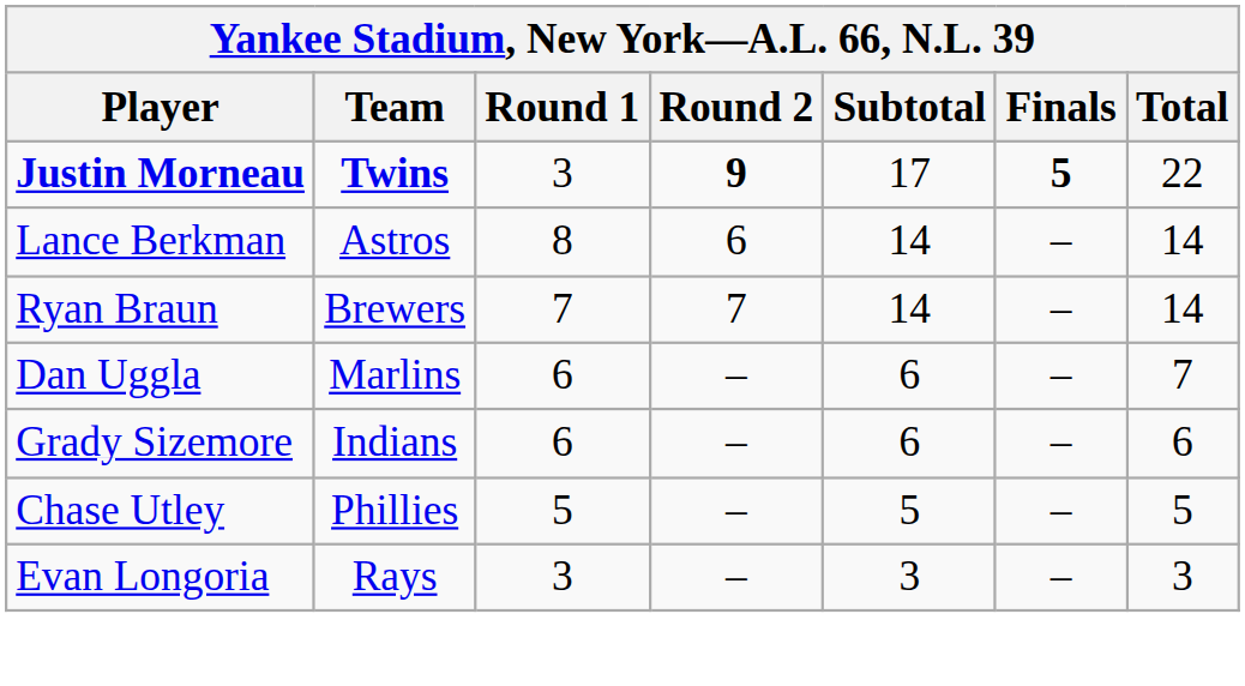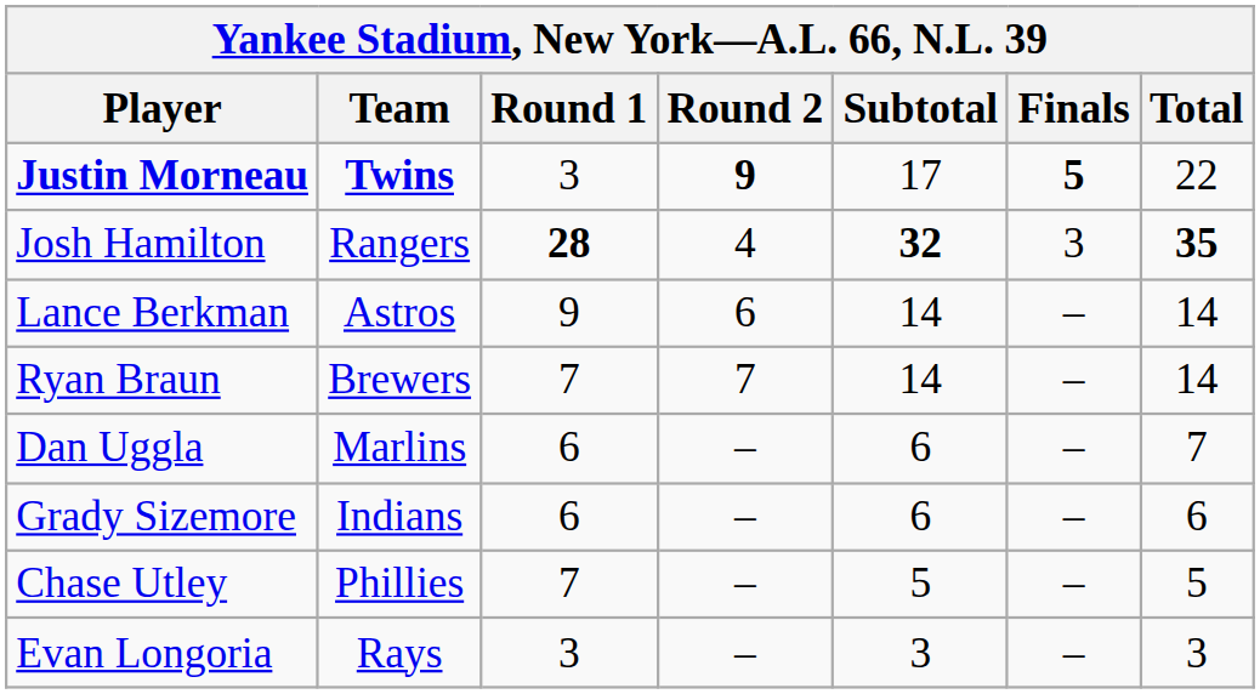+ row: Josh Hamilton | Rangers | 28 | 4 | 32 | 3 | 35
Lance Berkman | Round 1: 8 -> 9
Chase Utley | Round 1: 5 -> 7
